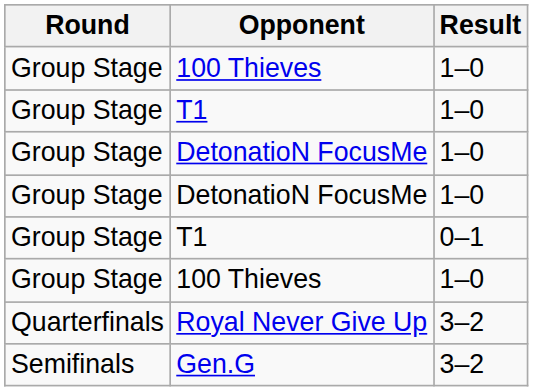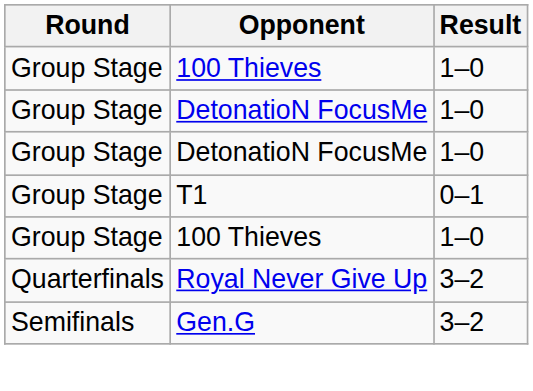- row: Group Stage | T1 | 1–0
